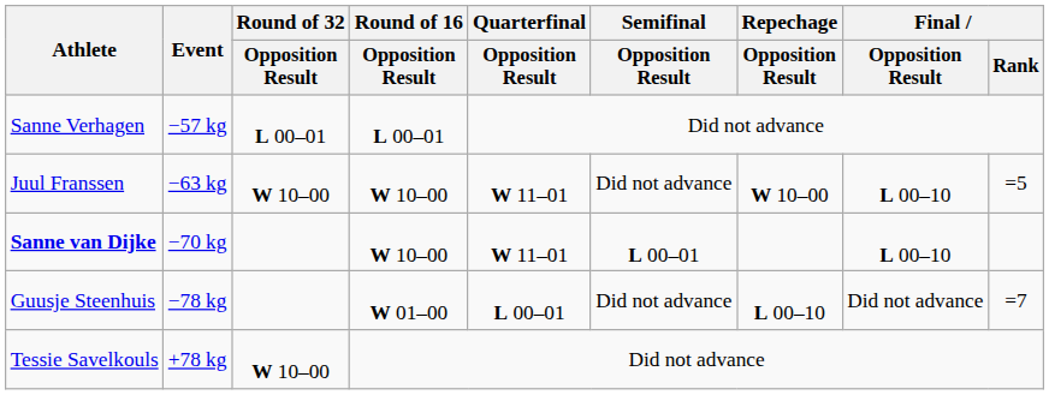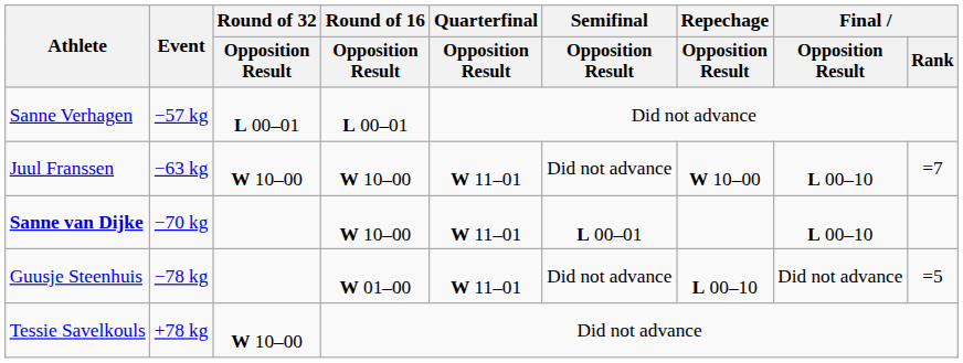Juul Franssen | Final / Rank: =5 -> =7
Guusje Steenhuis | Quarterfinal / Opposition Result: L 00–01 -> W 11–01
Guusje Steenhuis | Final / Rank: =7 -> =5
